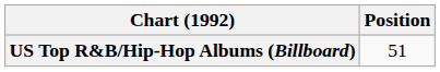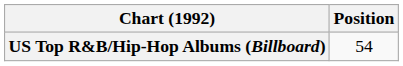US Top R&B/Hip-Hop Albums (Billboard) | Position: 51 -> 54
